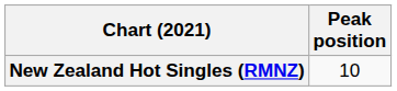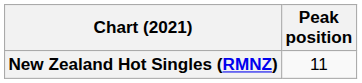New Zealand Hot Singles (RMNZ) | Peak position: 10 -> 11
